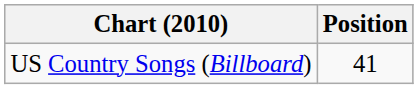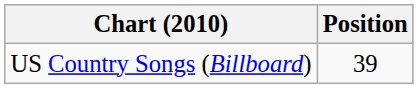US Country Songs (Billboard) | Position: 41 -> 39
